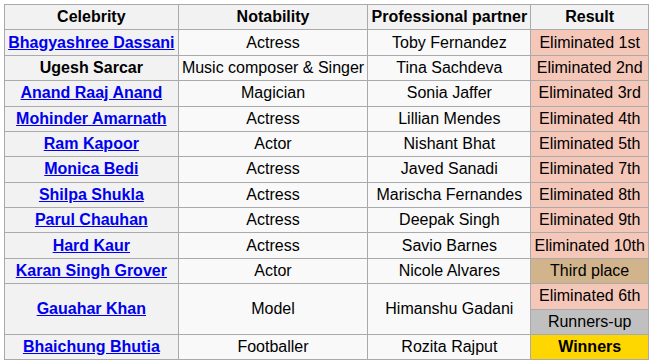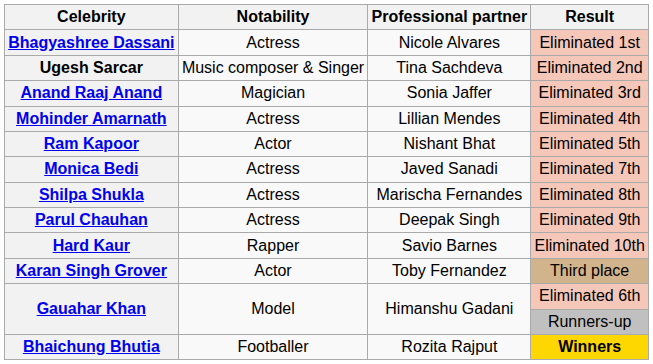Bhagyashree Dassani | Professional partner: Toby Fernandez -> Nicole Alvares
Hard Kaur | Notability: Actress -> Rapper
Karan Singh Grover | Professional partner: Nicole Alvares -> Toby Fernandez
